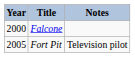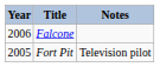Falcone | Year: 2000 -> 2006
